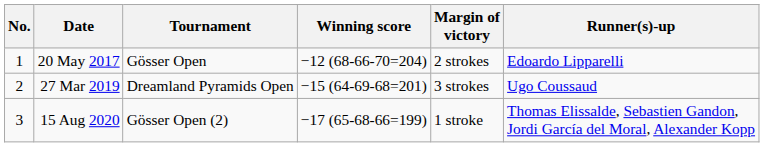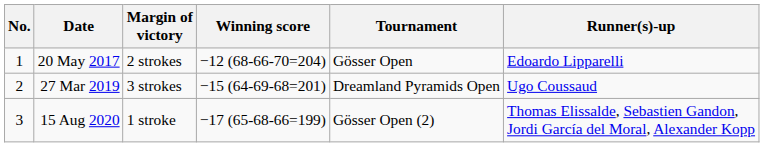columns swapped: Tournament <-> Margin of victory
